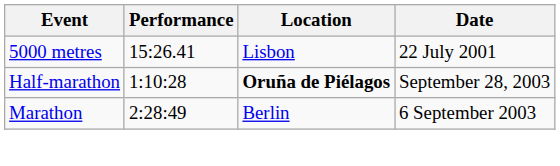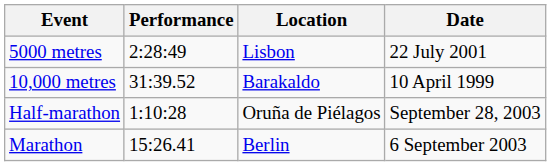5000 metres | Performance: 15:26.41 -> 2:28:49
+ row: 10,000 metres | 31:39.52 | Barakaldo | 10 April 1999
Half-marathon | Location: bold -> normal
Marathon | Performance: 2:28:49 -> 15:26.41
